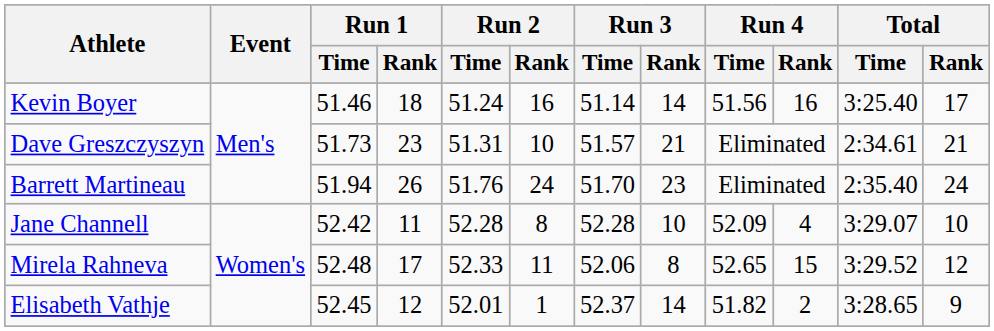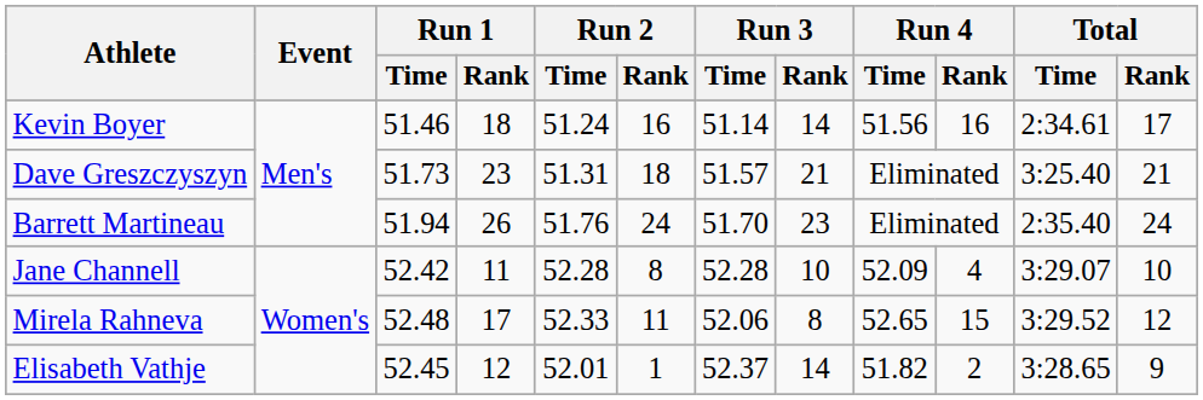Kevin Boyer | Total / Time: 3:25.40 -> 2:34.61
Dave Greszczyszyn | Run 2 / Rank: 10 -> 18
Dave Greszczyszyn | Total / Time: 2:34.61 -> 3:25.40
